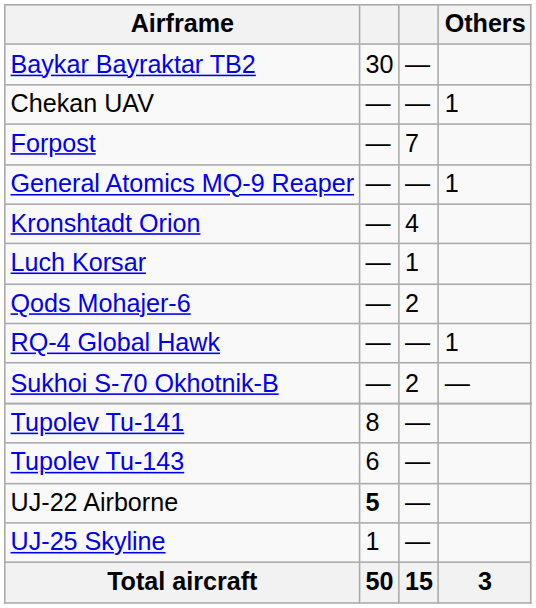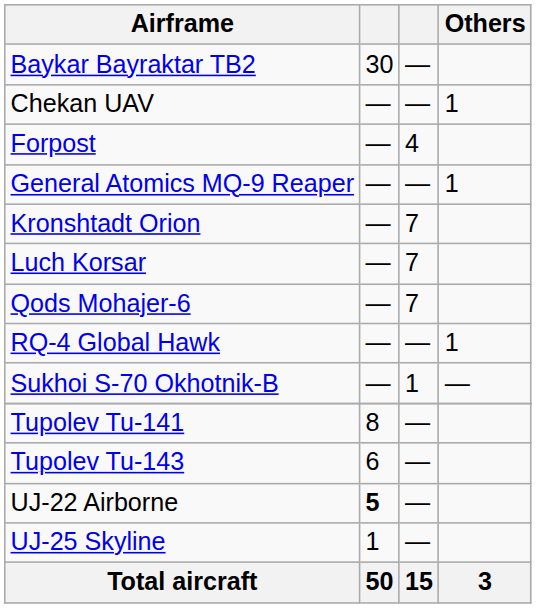Forpost | column 3: 7 -> 4
Kronshtadt Orion | column 3: 4 -> 7
Luch Korsar | column 3: 1 -> 7
Qods Mohajer-6 | column 3: 2 -> 7
Sukhoi S-70 Okhotnik-B | column 3: 2 -> 1
